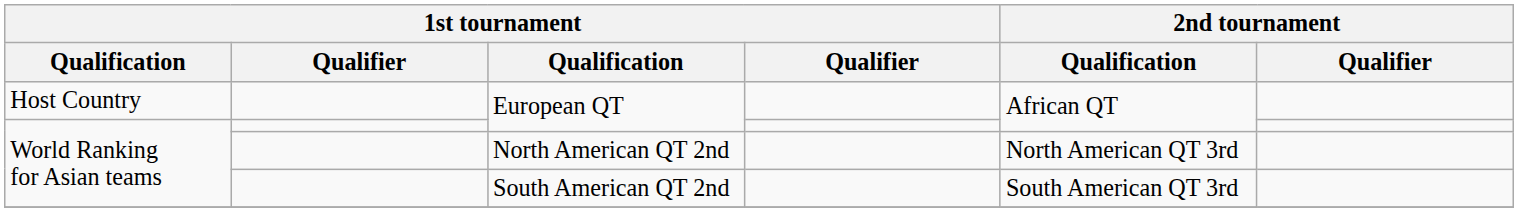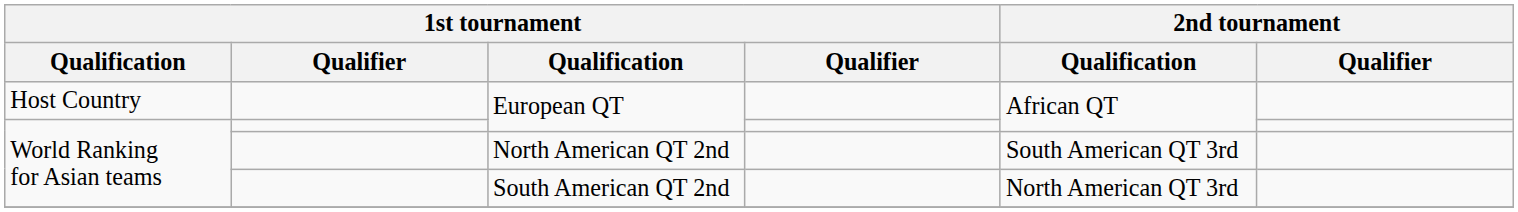North American QT 2nd | 2nd tournament / Qualification: North American QT 3rd -> South American QT 3rd
South American QT 2nd | 2nd tournament / Qualification: South American QT 3rd -> North American QT 3rd
